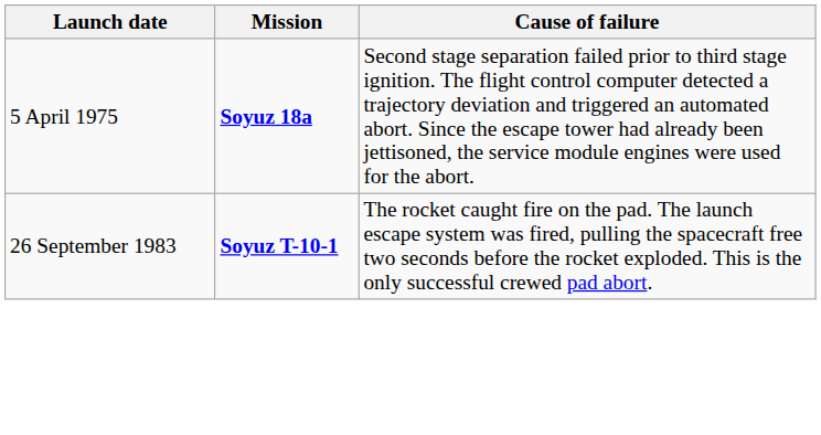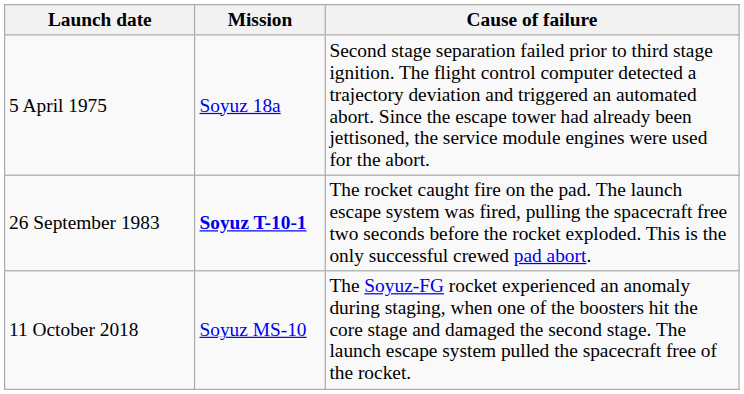5 April 1975 | Mission: bold -> normal
+ row: 11 October 2018 | Soyuz MS-10 | The Soyuz-FG rocket experienced an anomaly during staging, when one of the boosters hit the core stage and damaged the second stage. The launch escape system pulled the spacecraft free of the rocket.
